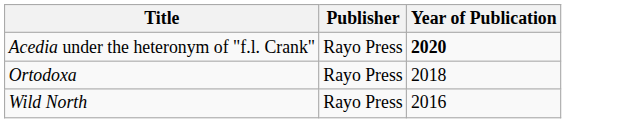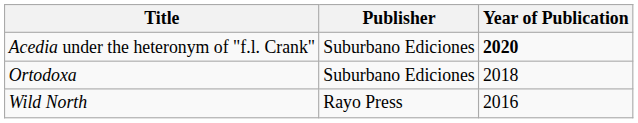Acedia under the heteronym of "f.l. Crank" | Publisher: Rayo Press -> Suburbano Ediciones
Ortodoxa | Publisher: Rayo Press -> Suburbano Ediciones
